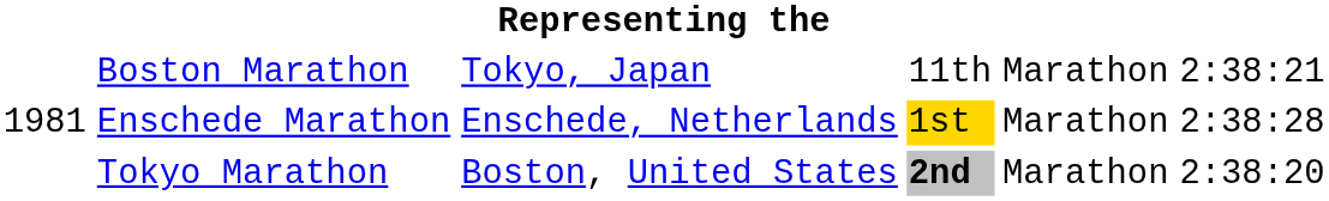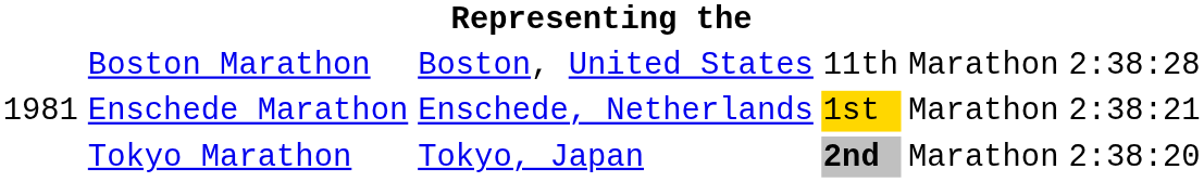Boston Marathon | column 3: Tokyo, Japan -> Boston, United States
Boston Marathon | column 6: 2:38:21 -> 2:38:28
Enschede Marathon | column 6: 2:38:28 -> 2:38:21
Tokyo Marathon | column 3: Boston, United States -> Tokyo, Japan
